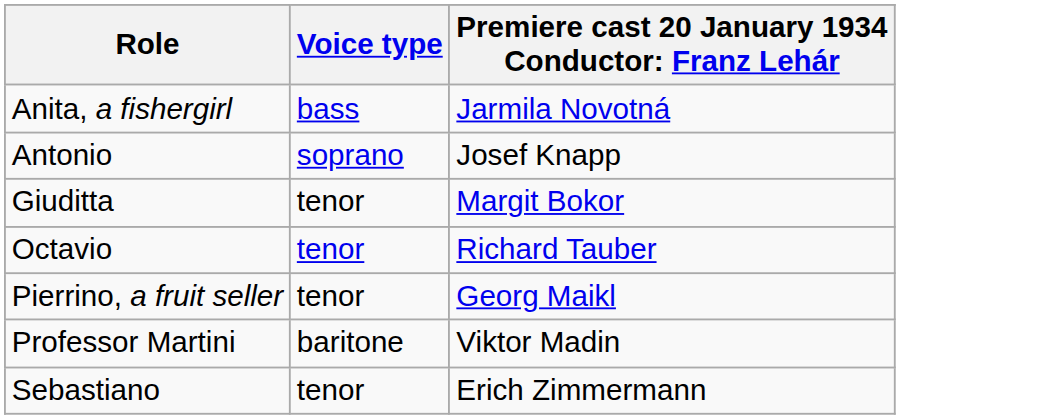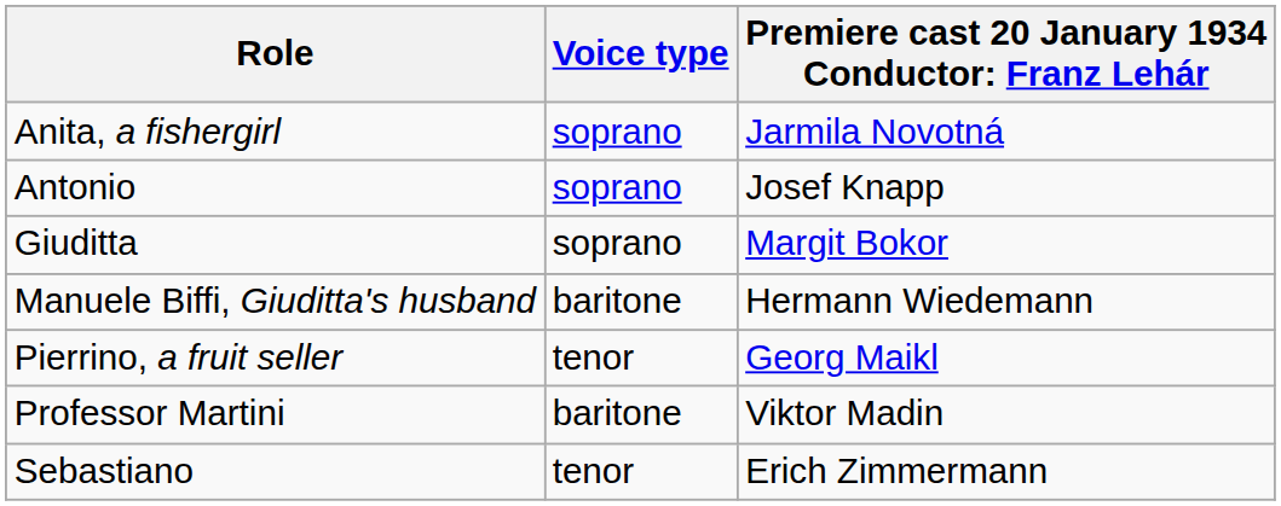Anita, a fishergirl | Voice type: bass -> soprano
Giuditta | Voice type: tenor -> soprano
+ row: Manuele Biffi, Giuditta's husband | baritone | Hermann Wiedemann
- row: Octavio | tenor | Richard Tauber
